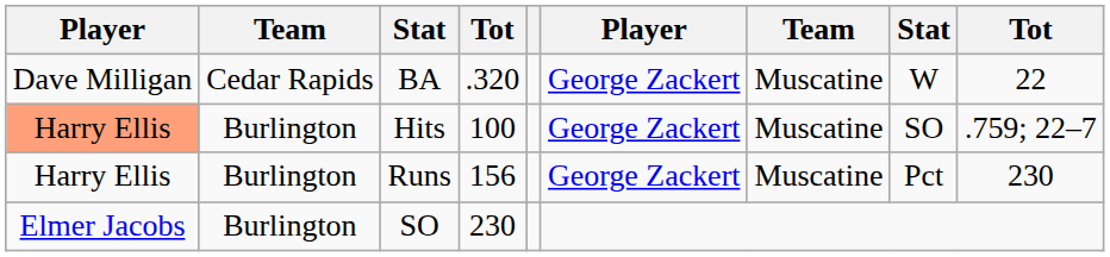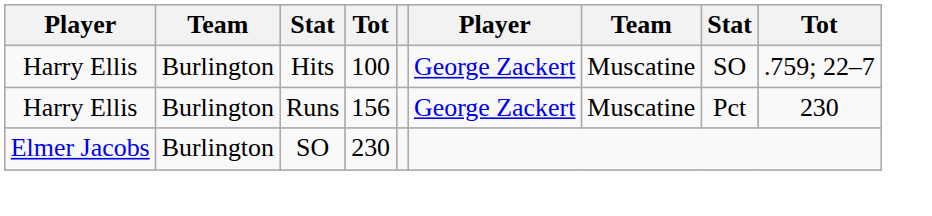- row: Dave Milligan | Cedar Rapids | BA | .320 | George Zackert | Muscatine | W | 22
Hits | column 1: lightsalmon background -> no background
